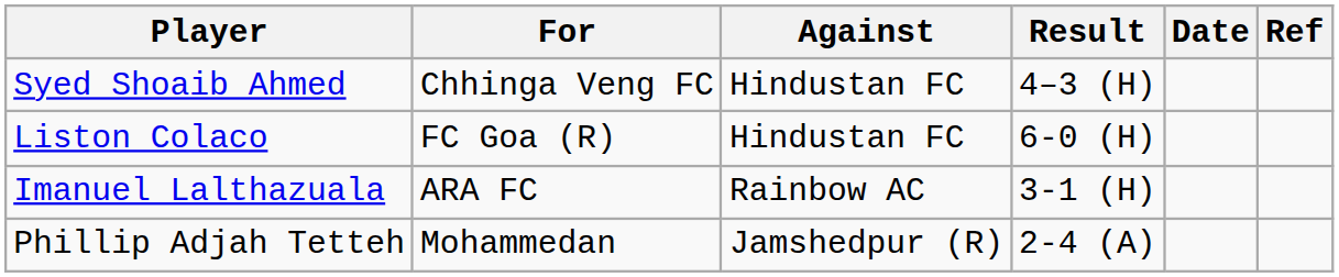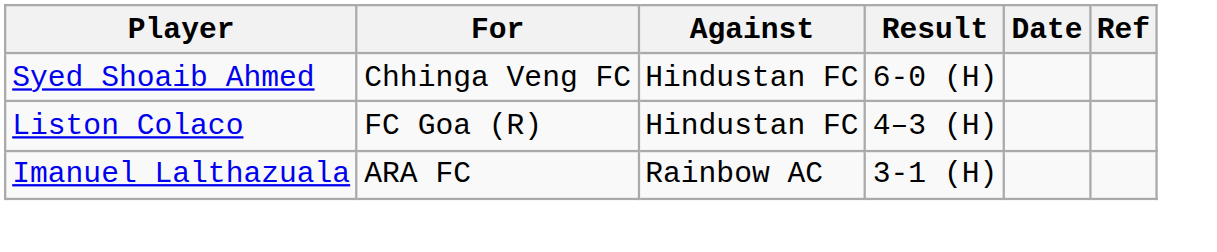Syed Shoaib Ahmed | Result: 4–3 (H) -> 6-0 (H)
Liston Colaco | Result: 6-0 (H) -> 4–3 (H)
- row: Phillip Adjah Tetteh | Mohammedan | Jamshedpur (R) | 2-4 (A)
